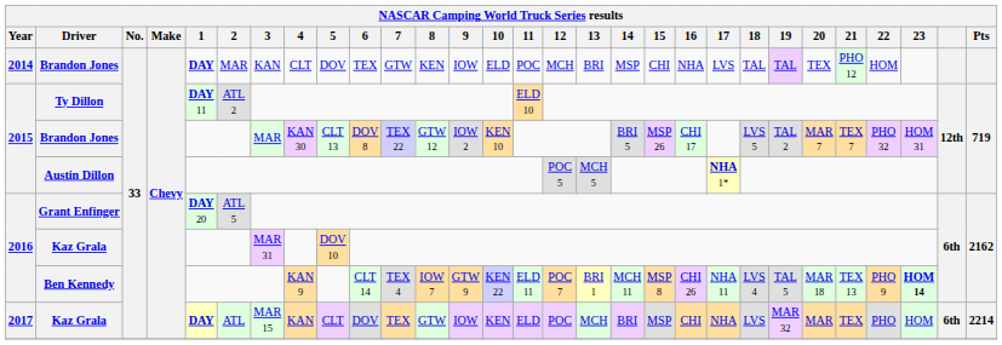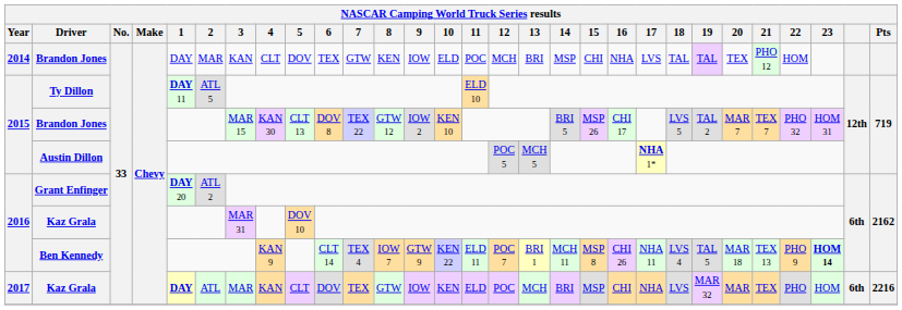2014 / Brandon Jones | 1: bold -> normal
Ty Dillon | 2: ATL 2 -> ATL 5
2015 / Brandon Jones | 3: MAR -> MAR 15
Grant Enfinger | 2: ATL 5 -> ATL 2
2017 / Kaz Grala | 3: MAR 15 -> MAR
2017 / Kaz Grala | Pts: 2214 -> 2216
